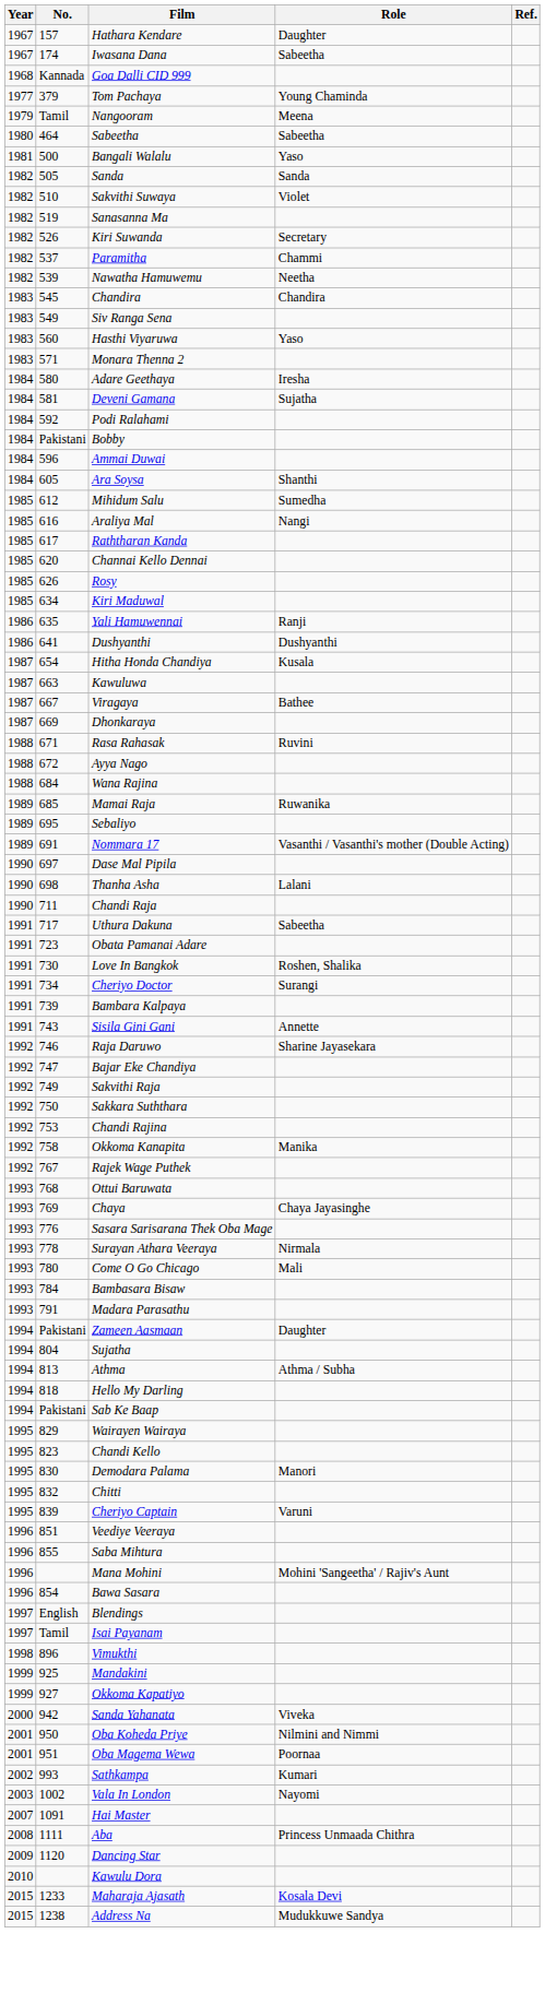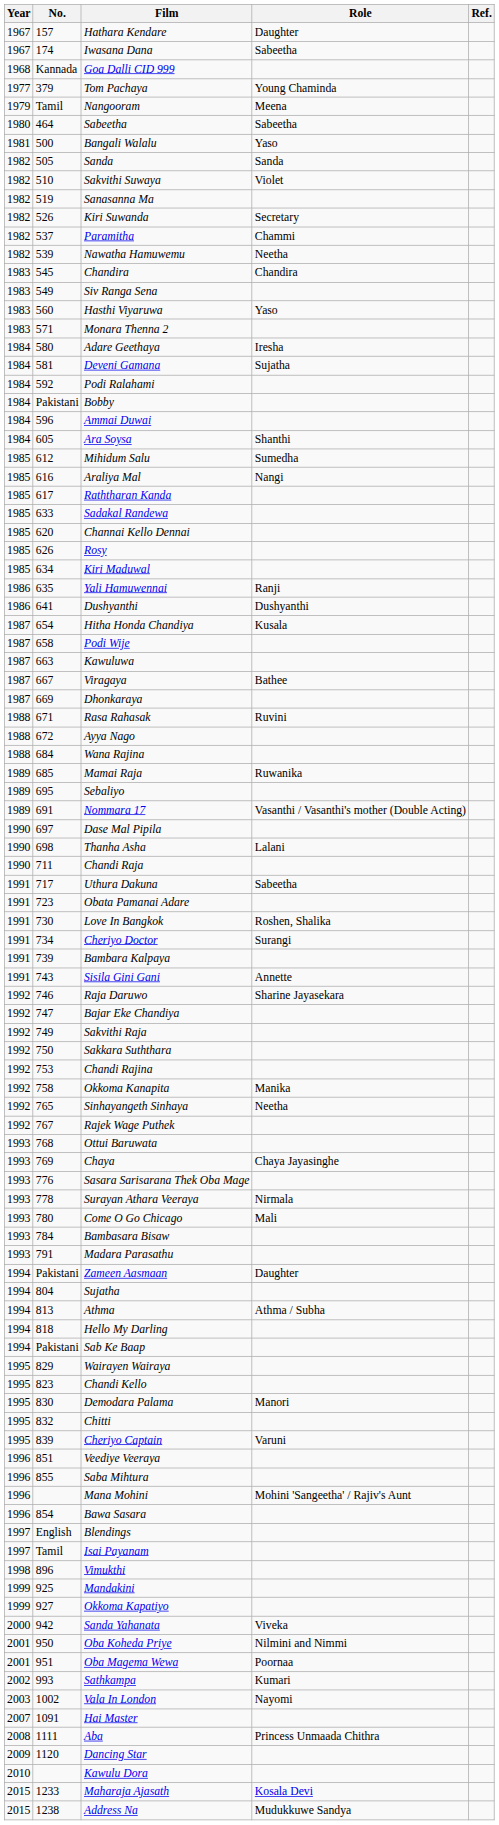+ row: 1985 | 633 | Sadakal Randewa
+ row: 1987 | 658 | Podi Wije
+ row: 1992 | 765 | Sinhayangeth Sinhaya | Neetha
